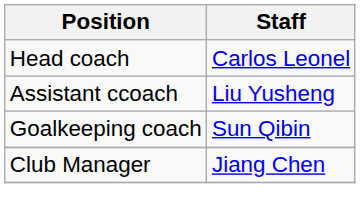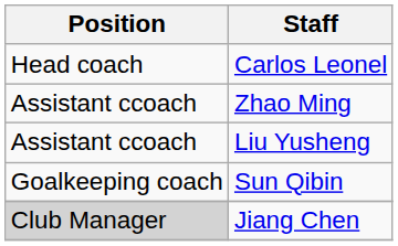+ row: Assistant ccoach | Zhao Ming
Jiang Chen | Position: no background -> lightgrey background
